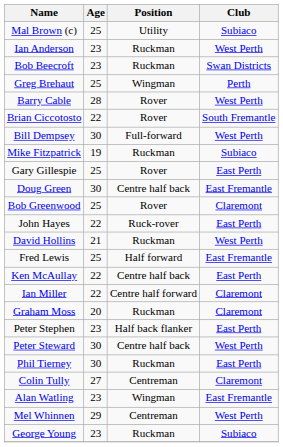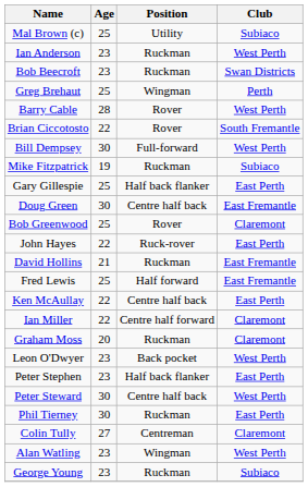Gary Gillespie | Position: Rover -> Half back flanker
David Hollins | Club: West Perth -> East Fremantle
+ row: Leon O'Dwyer | 23 | Back pocket | West Perth
Alan Watling | Club: East Fremantle -> West Perth
- row: Mel Whinnen | 29 | Centreman | West Perth
